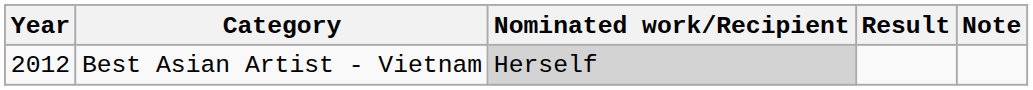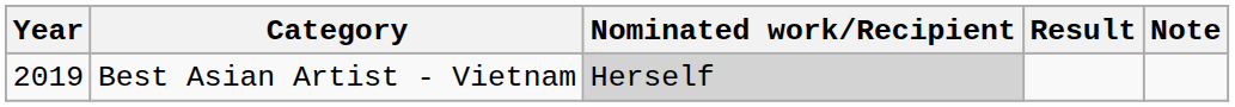Best Asian Artist - Vietnam | Year: 2012 -> 2019
